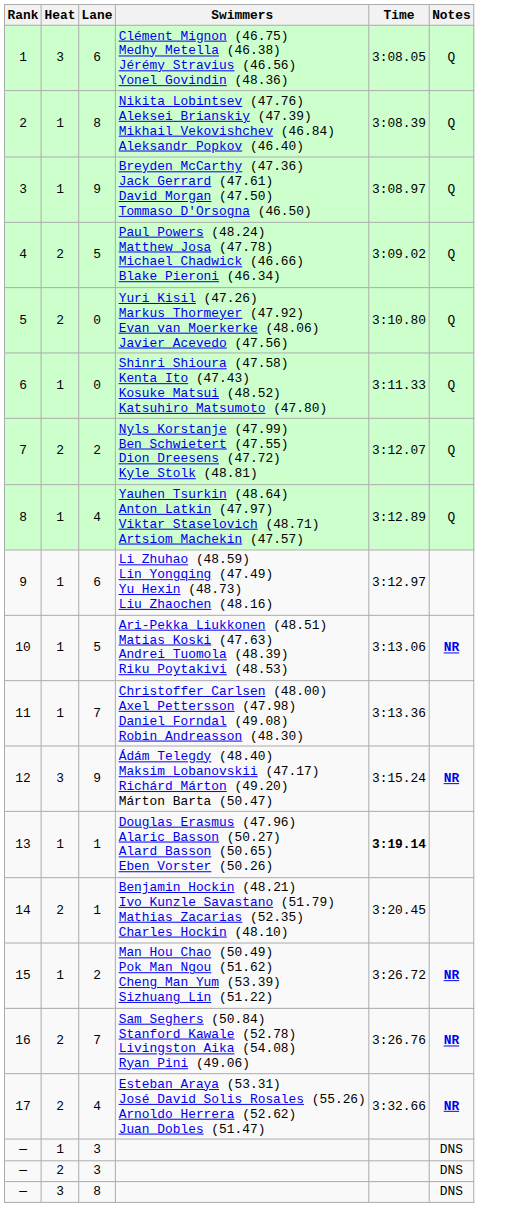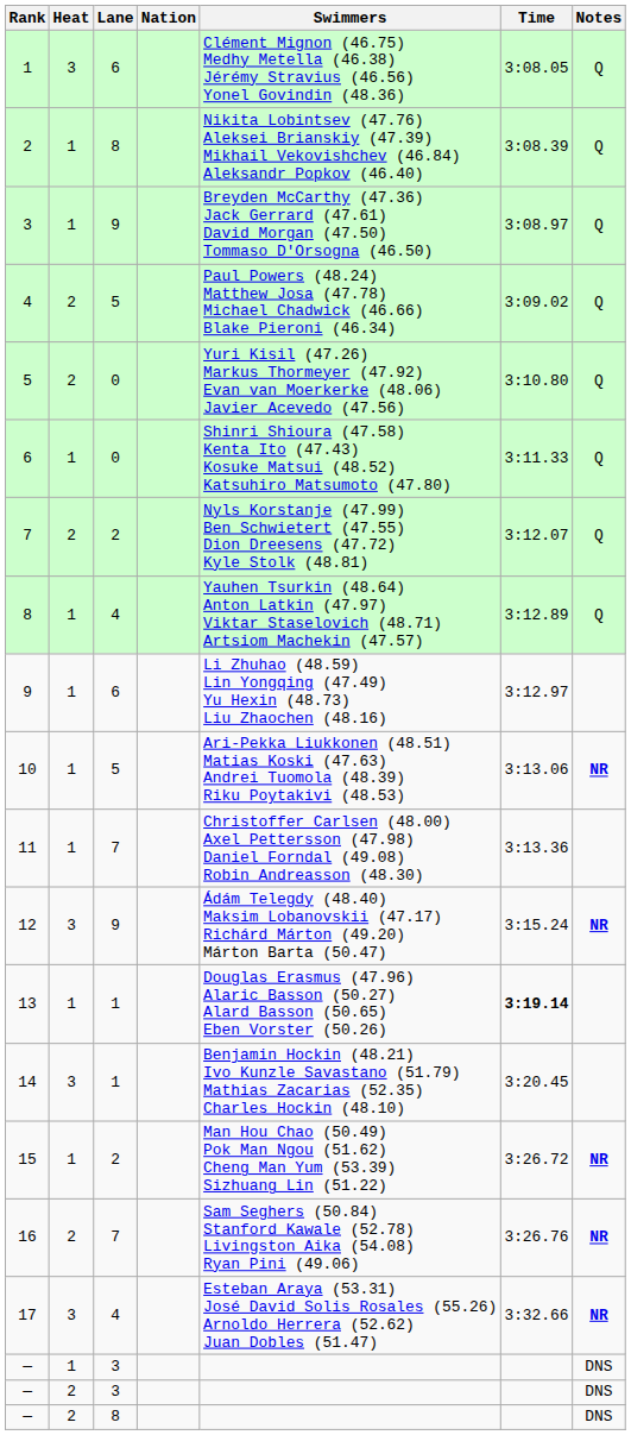+ column: Nation
14 | Heat: 2 -> 3
17 | Heat: 2 -> 3
— / 8 | Heat: 3 -> 2
